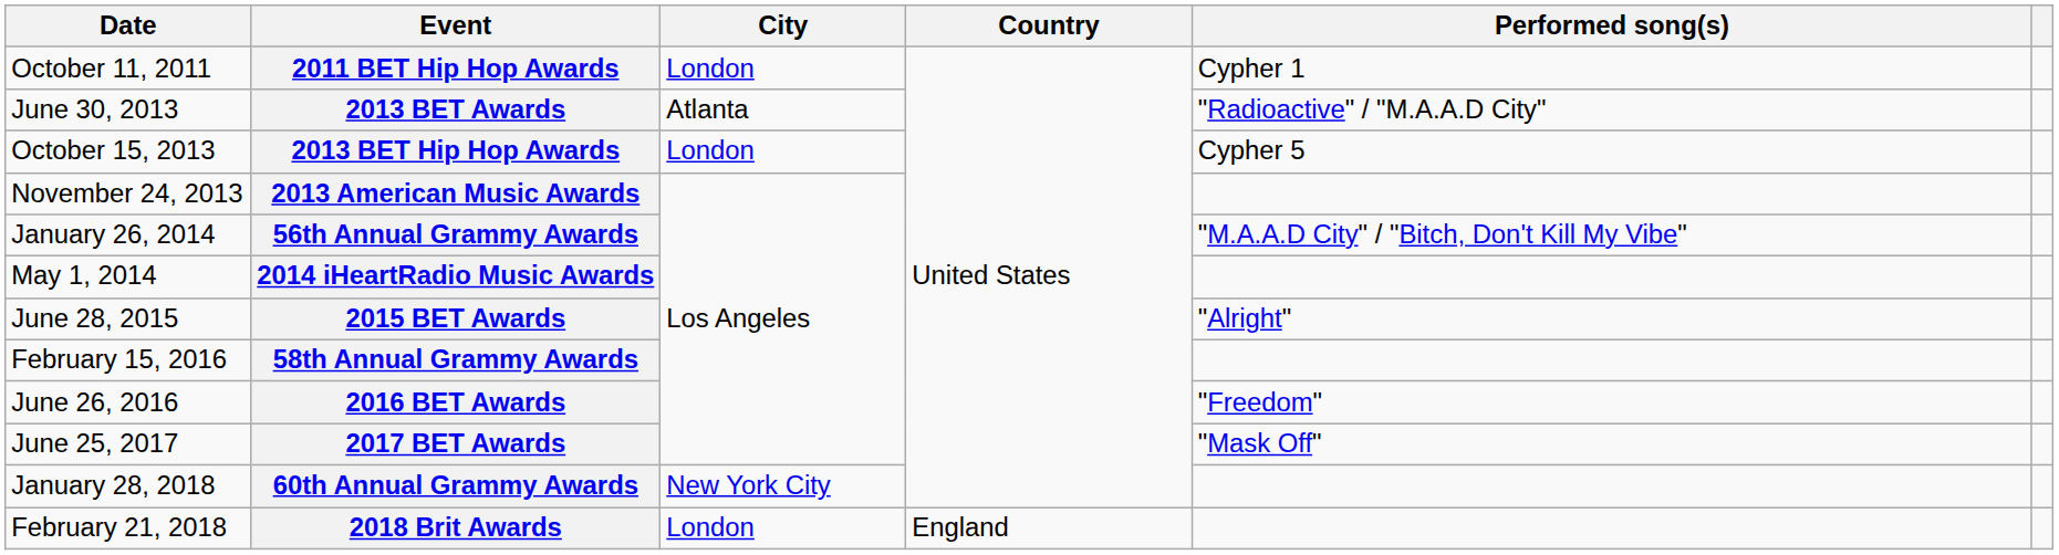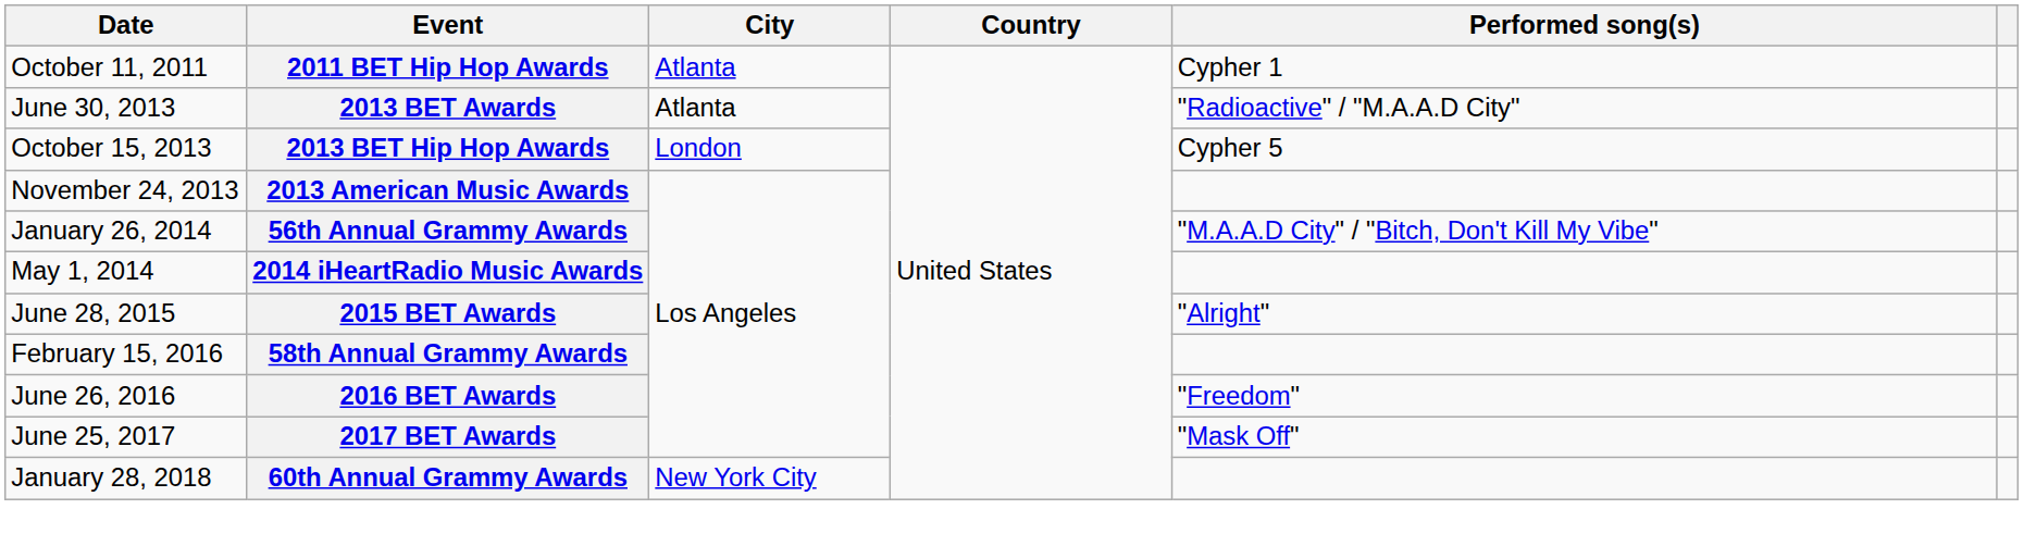2011 BET Hip Hop Awards | City: London -> Atlanta
- row: February 21, 2018 | 2018 Brit Awards | London | England
